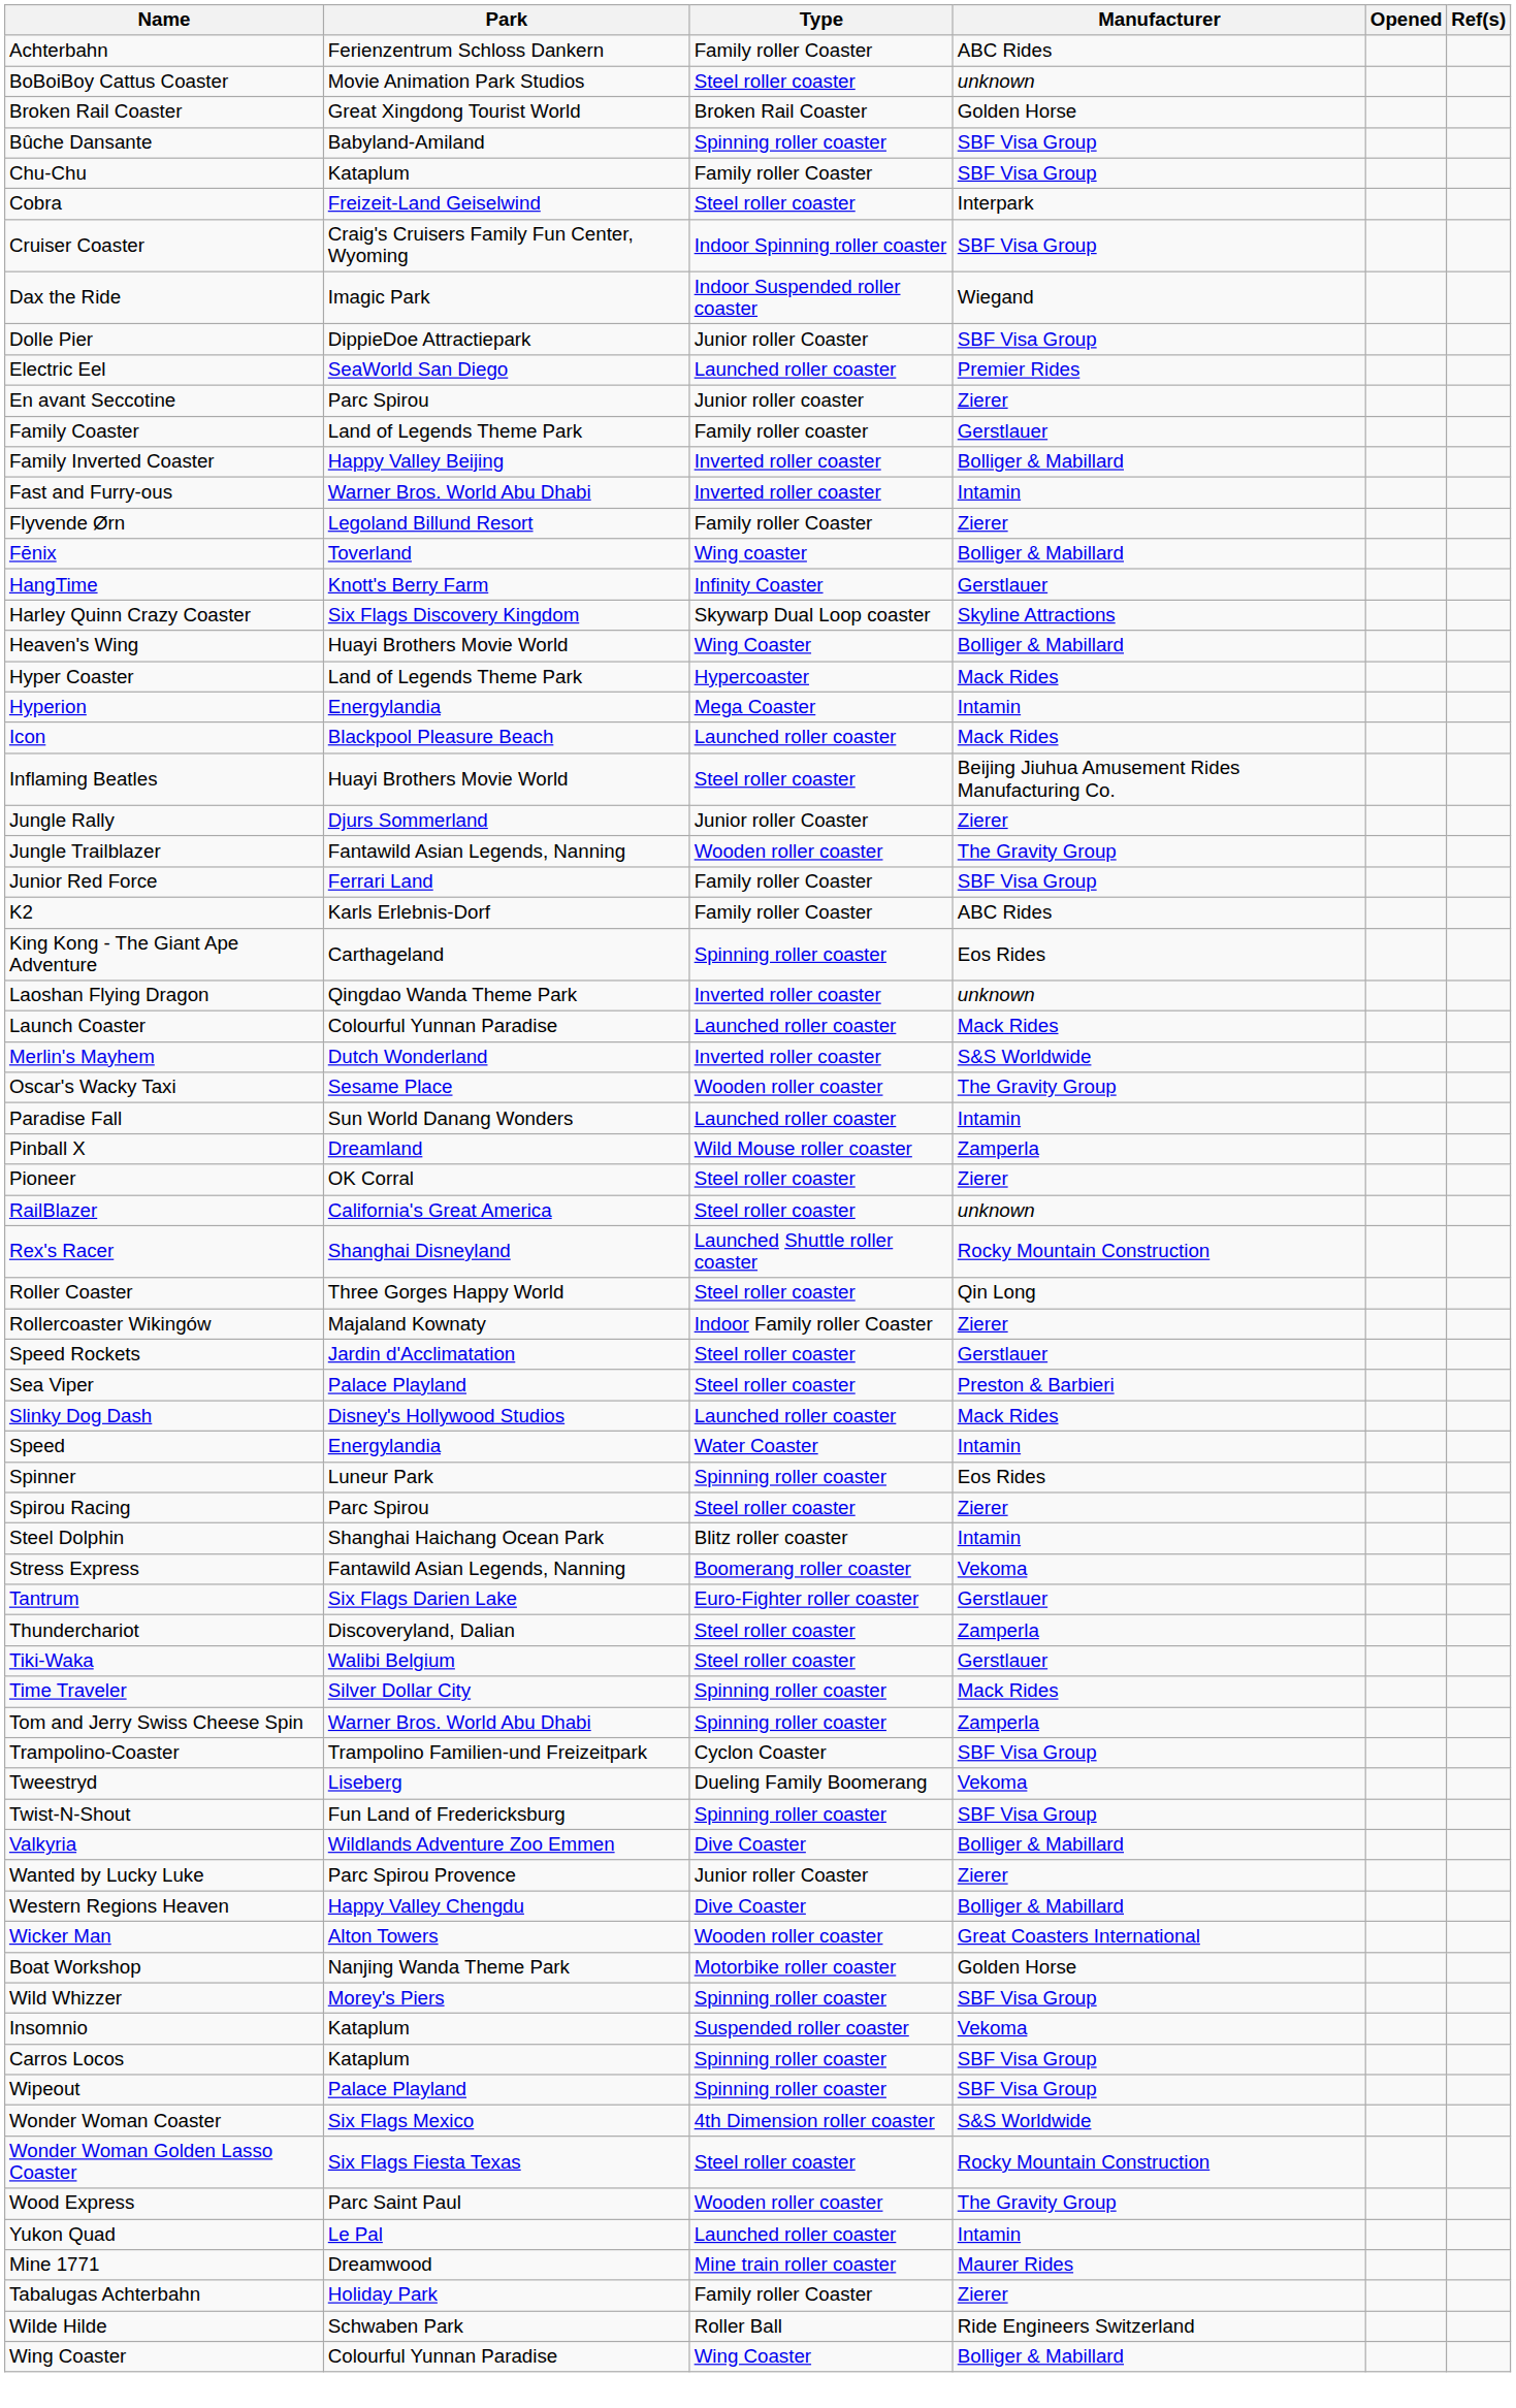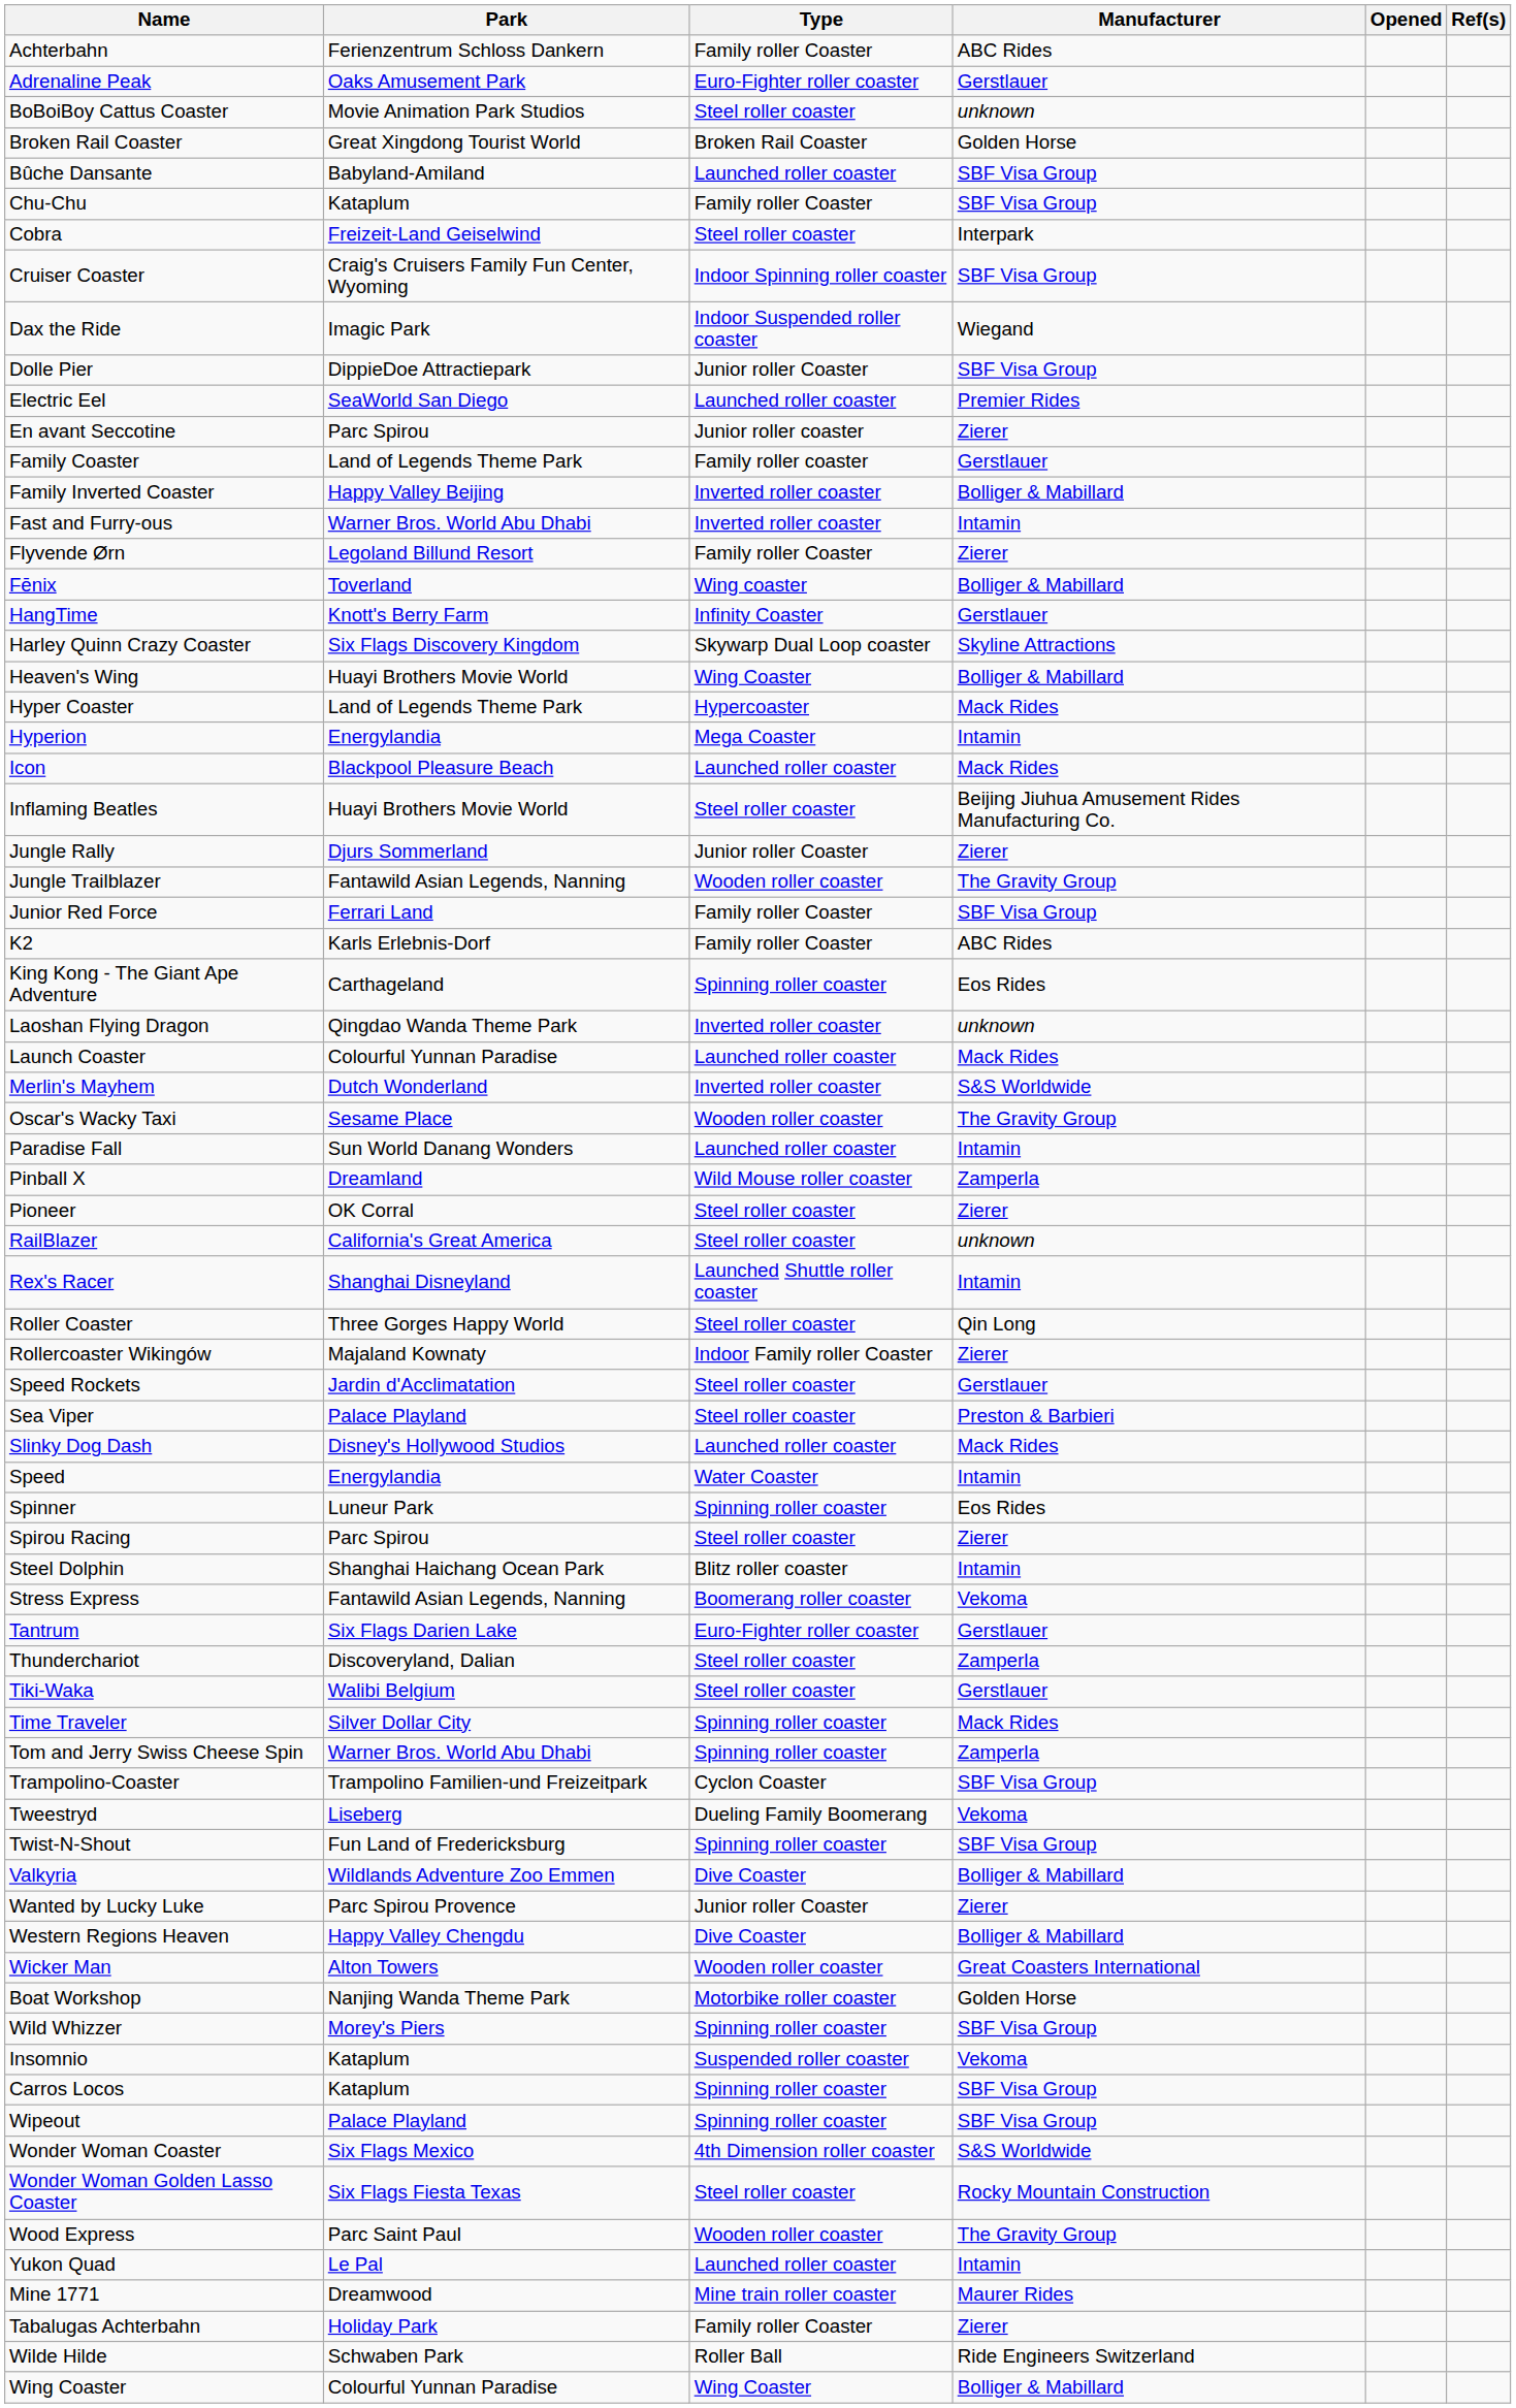+ row: Adrenaline Peak | Oaks Amusement Park | Euro-Fighter roller coaster | Gerstlauer
Bûche Dansante | Type: Spinning roller coaster -> Launched roller coaster
Rex's Racer | Manufacturer: Rocky Mountain Construction -> Intamin
